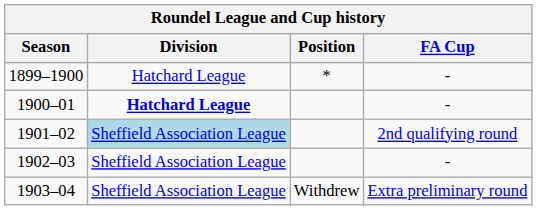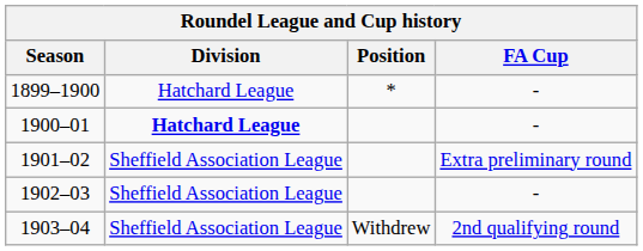1901–02 | Division: lightblue background -> no background
1901–02 | FA Cup: 2nd qualifying round -> Extra preliminary round
1903–04 | FA Cup: Extra preliminary round -> 2nd qualifying round
